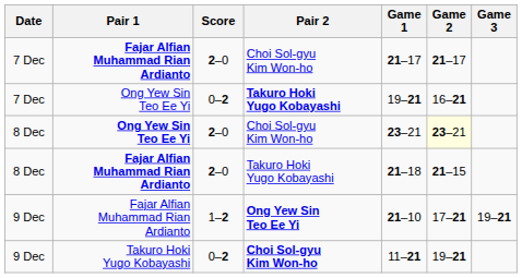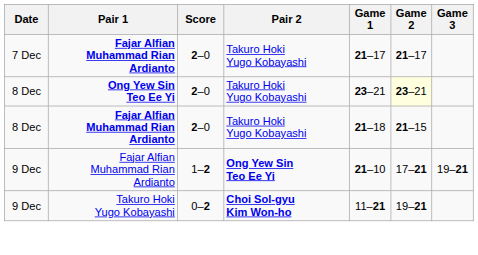7 Dec / Fajar Alfian Muhammad Rian Ardianto | Pair 2: Choi Sol-gyu Kim Won-ho -> Takuro Hoki Yugo Kobayashi
- row: 7 Dec | Ong Yew Sin Teo Ee Yi | 0–2 | Takuro Hoki Yugo Kobayashi | 19–21 | 16–21
8 Dec / Ong Yew Sin Teo Ee Yi | Pair 2: Choi Sol-gyu Kim Won-ho -> Takuro Hoki Yugo Kobayashi
